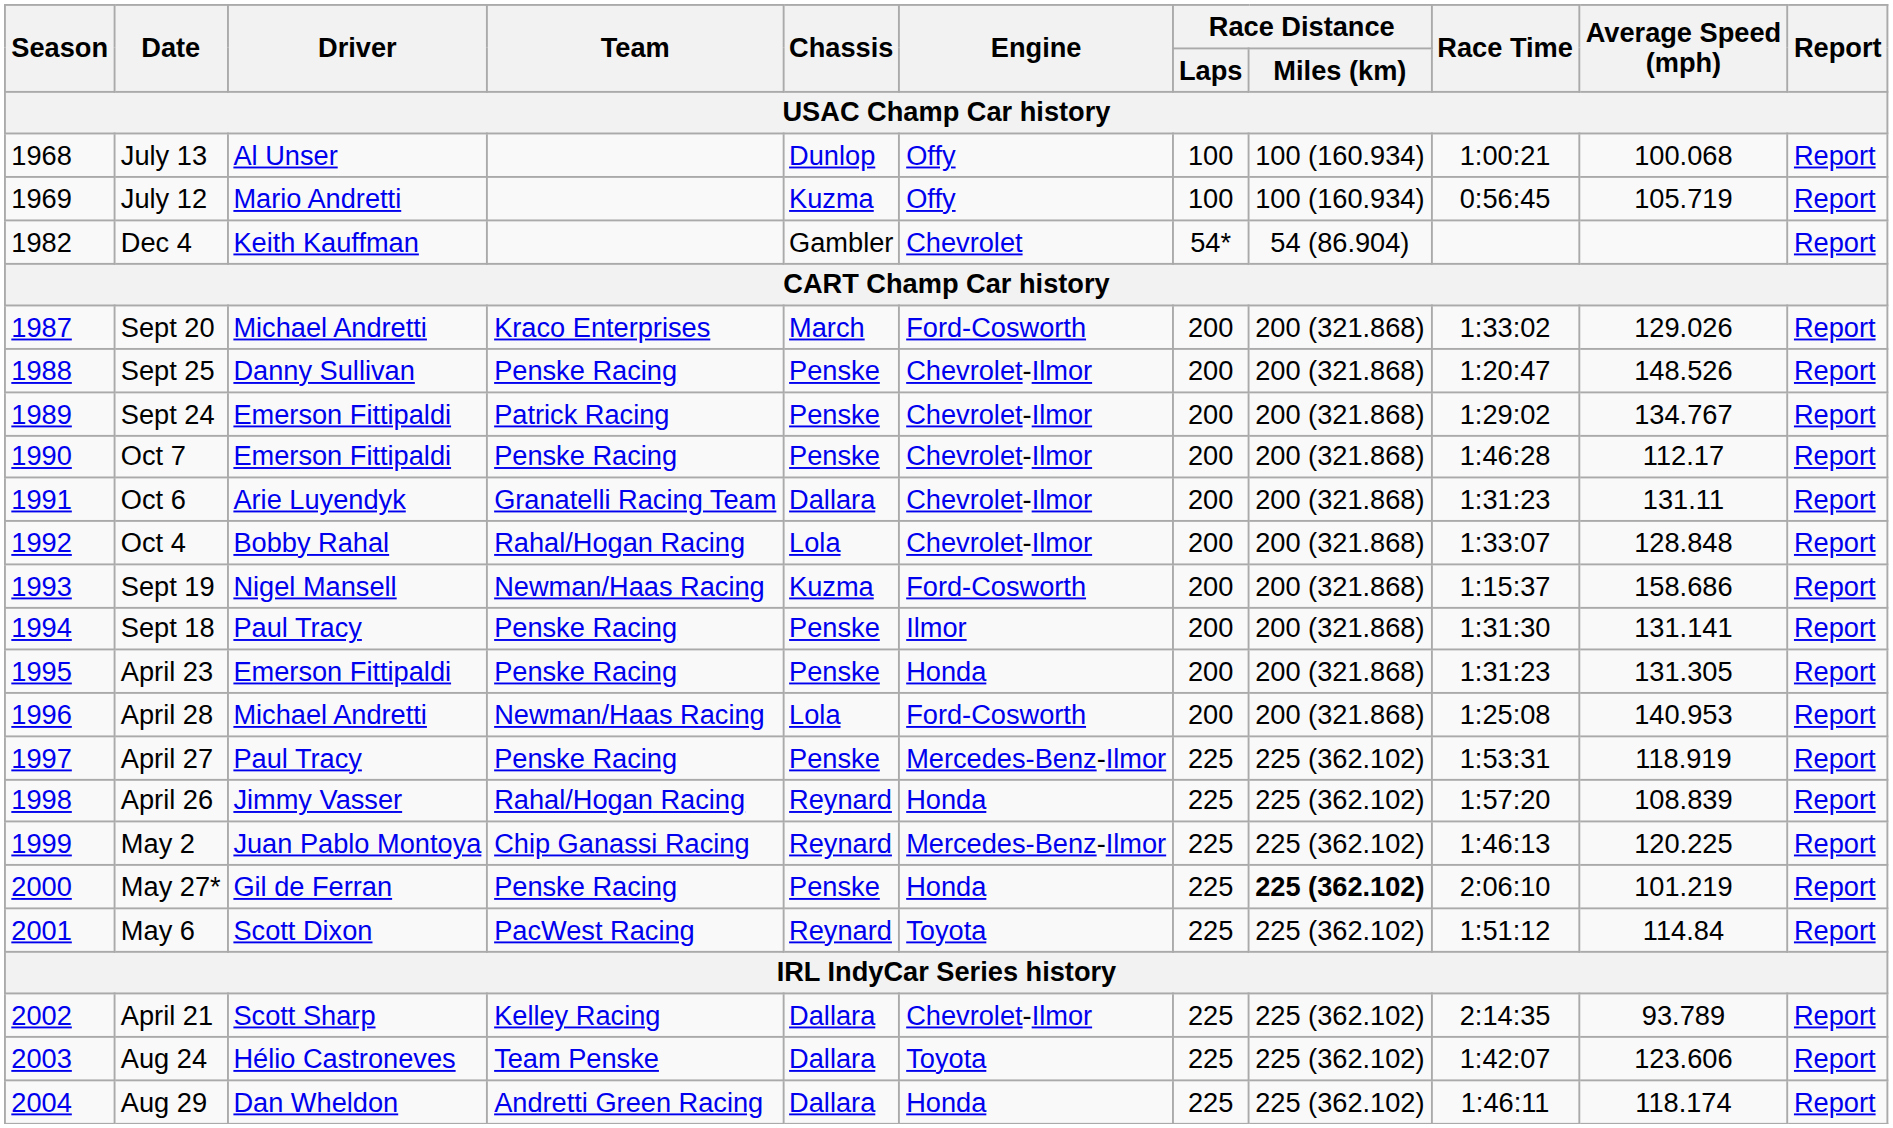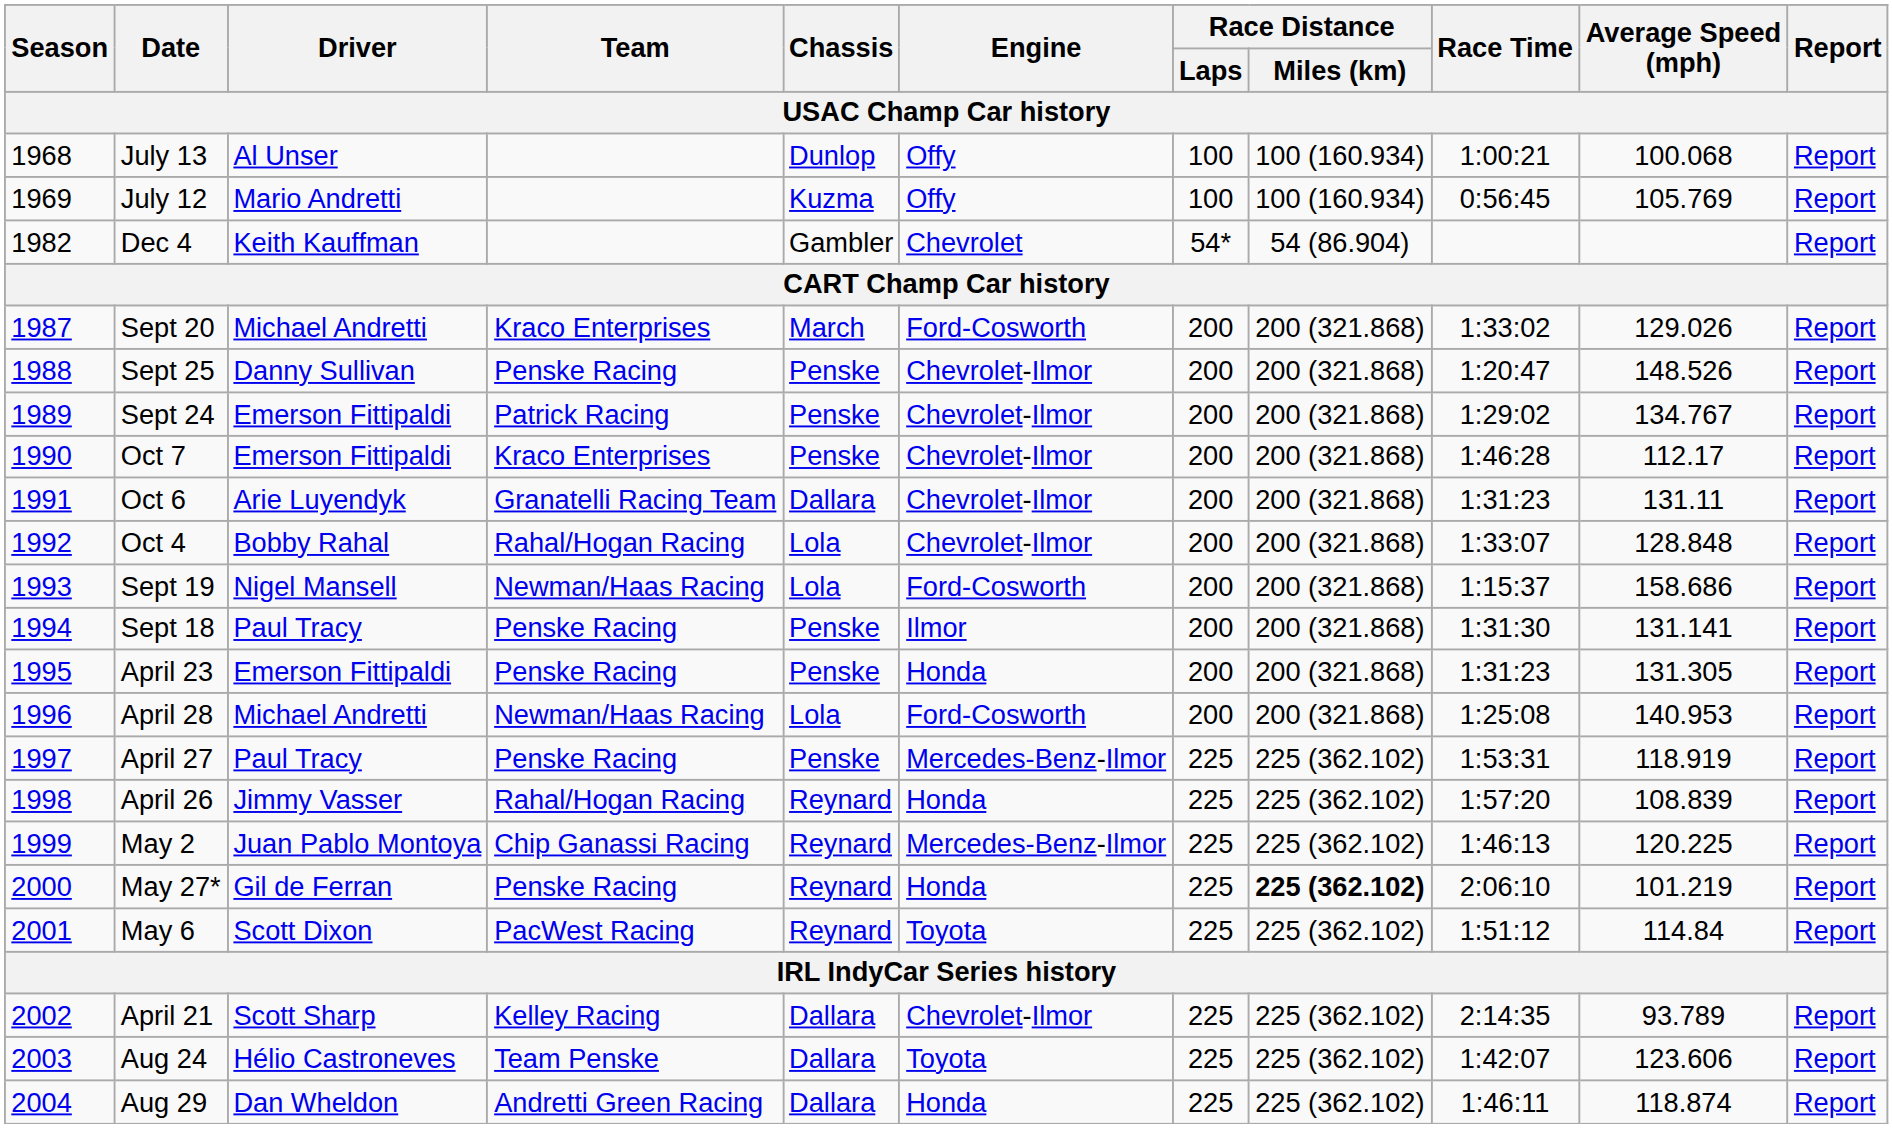July 12 | Average Speed (mph): 105.719 -> 105.769
Oct 7 | Team: Penske Racing -> Kraco Enterprises
Sept 19 | Chassis: Kuzma -> Lola
May 27* | Chassis: Penske -> Reynard
Aug 29 | Average Speed (mph): 118.174 -> 118.874
